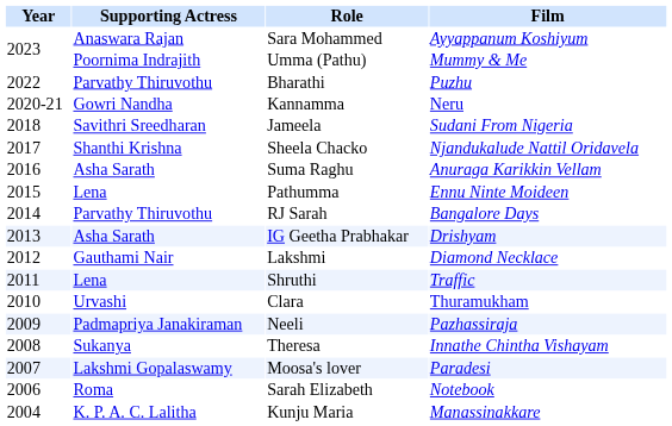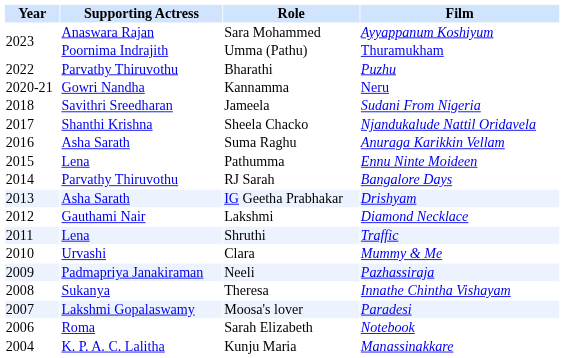Umma (Pathu) | Film: Mummy & Me -> Thuramukham
Clara | Film: Thuramukham -> Mummy & Me
